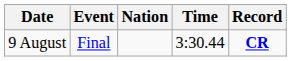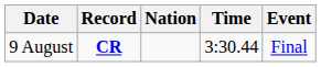columns swapped: Event <-> Record
